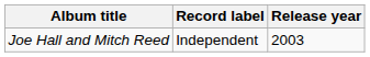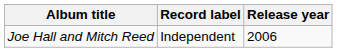Joe Hall and Mitch Reed | Release year: 2003 -> 2006
